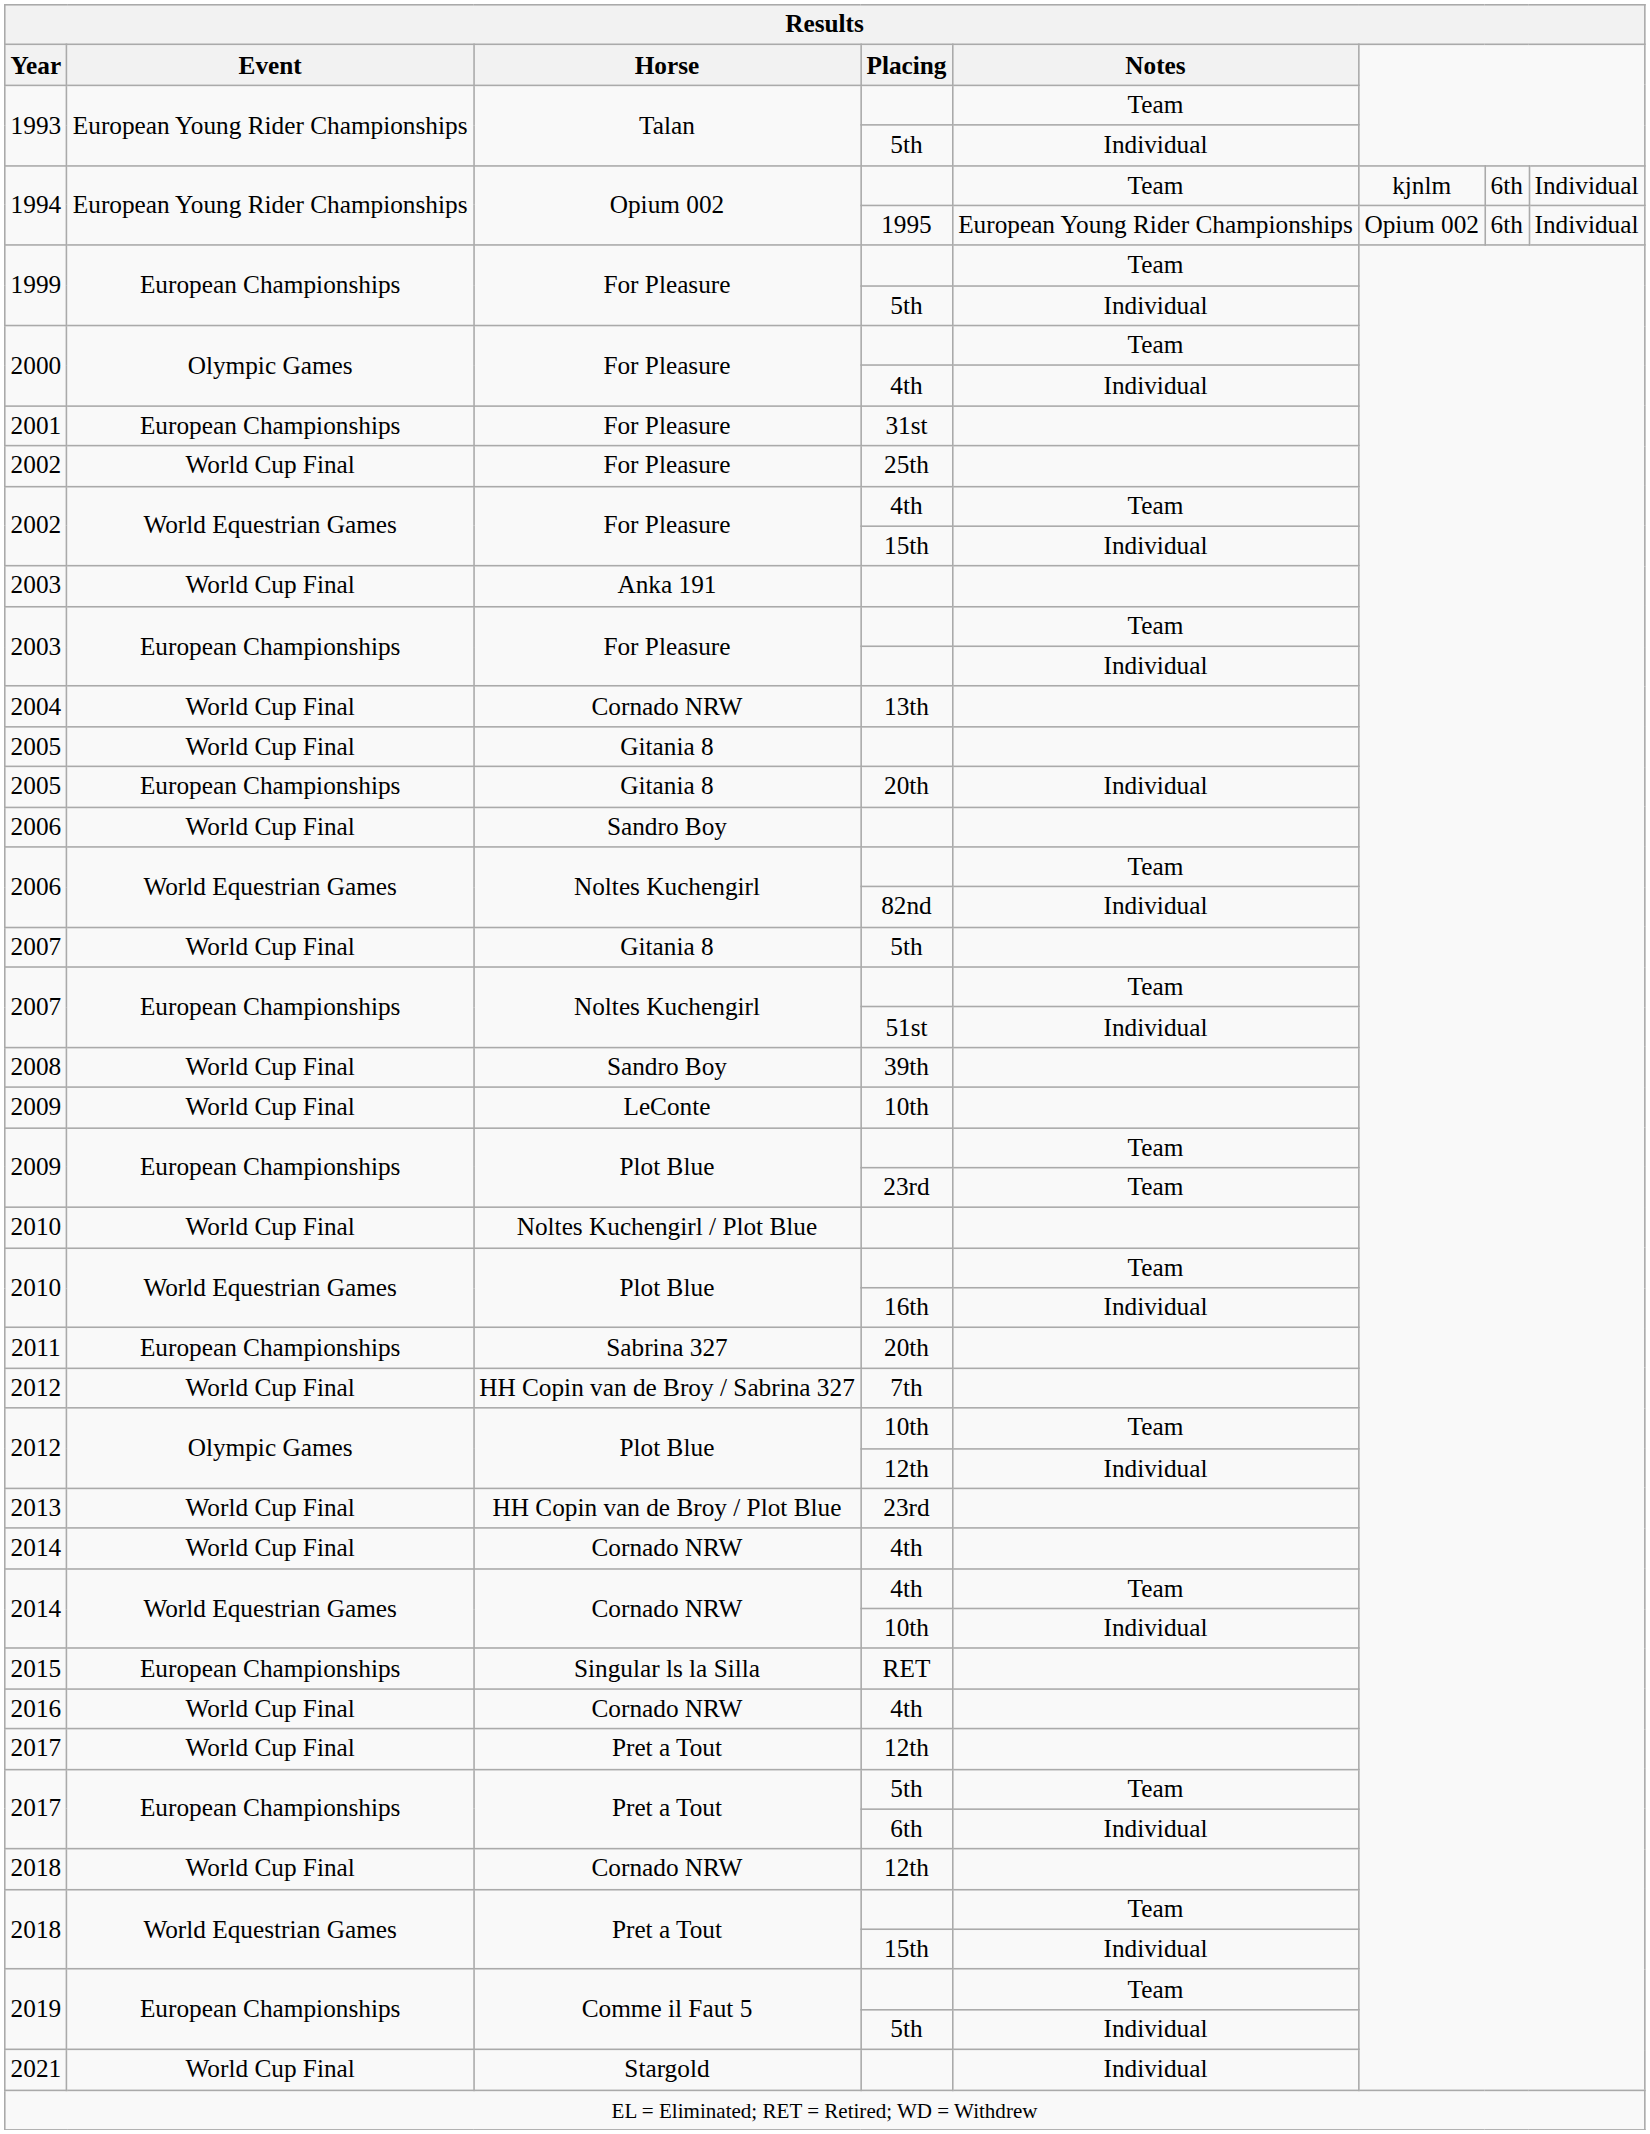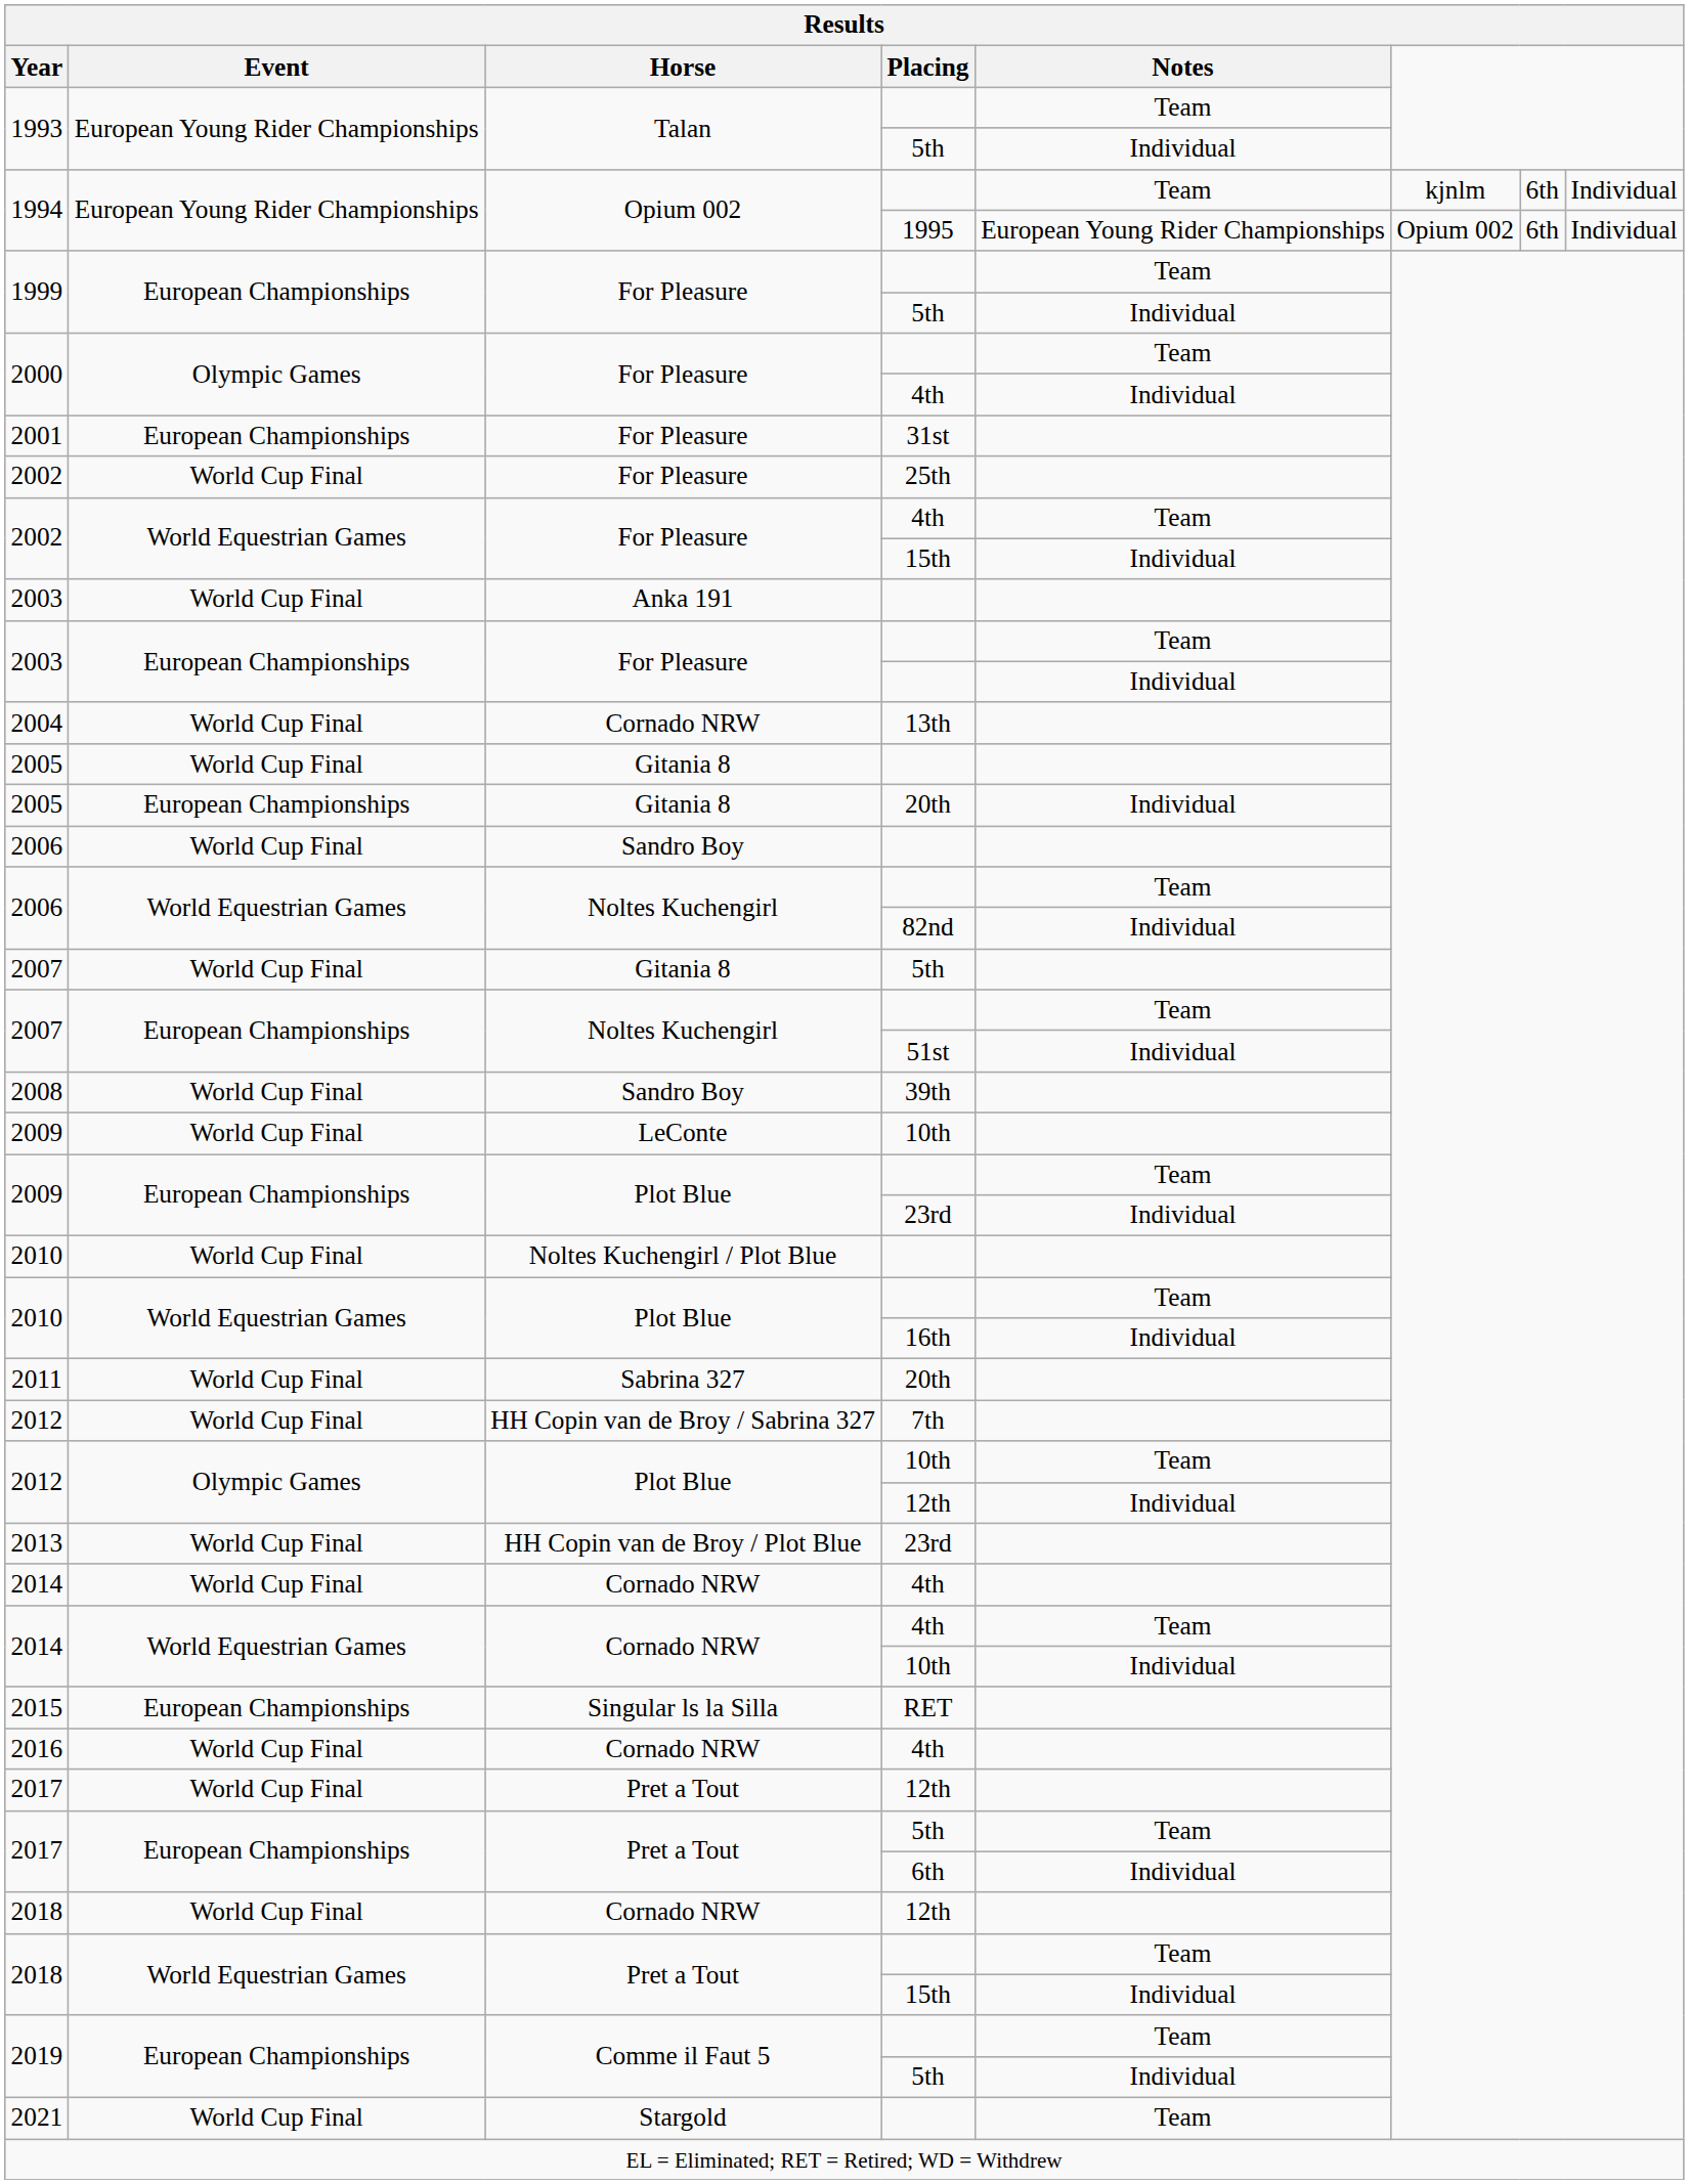2009 / 23rd | Notes: Team -> Individual
2011 | Event: European Championships -> World Cup Final
2021 | Notes: Individual -> Team
